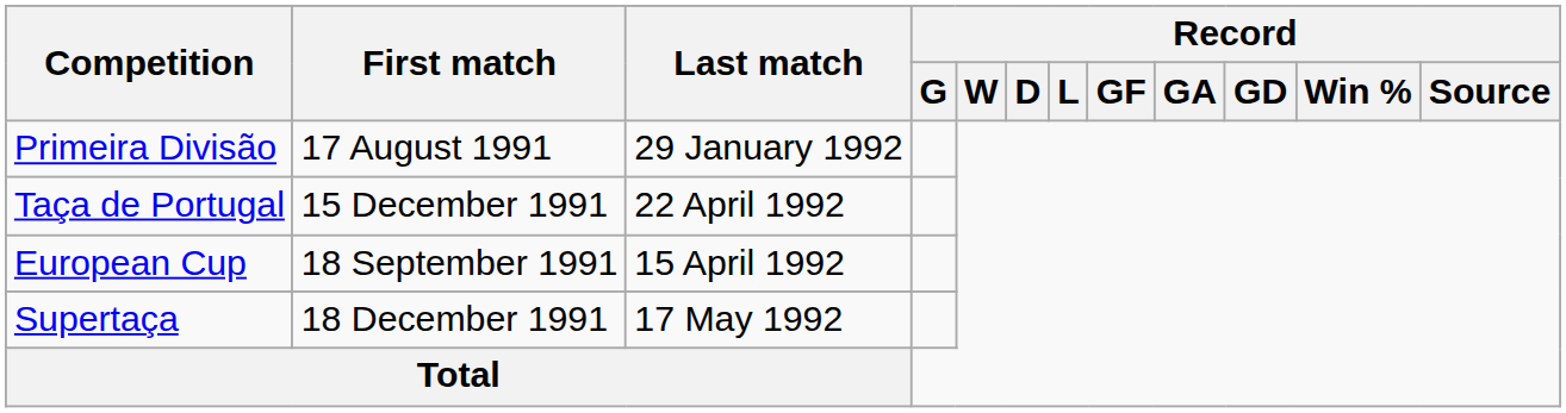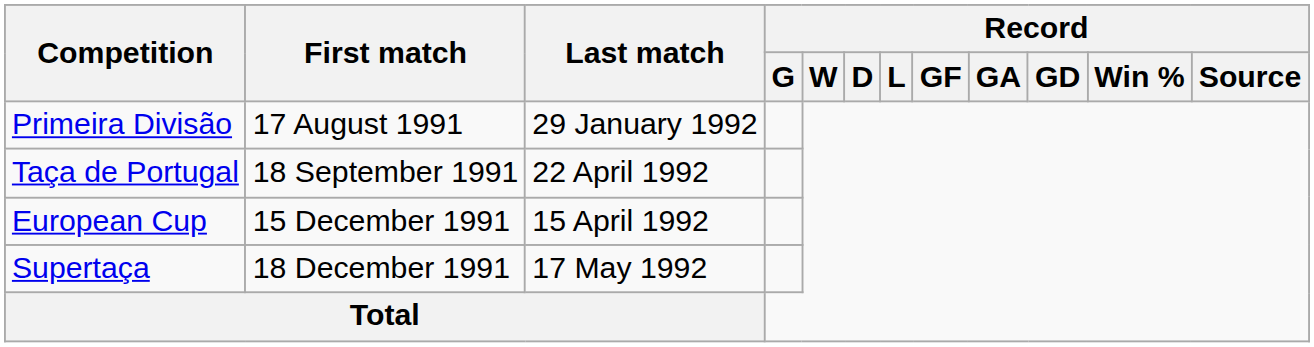Taça de Portugal | First match: 15 December 1991 -> 18 September 1991
European Cup | First match: 18 September 1991 -> 15 December 1991
